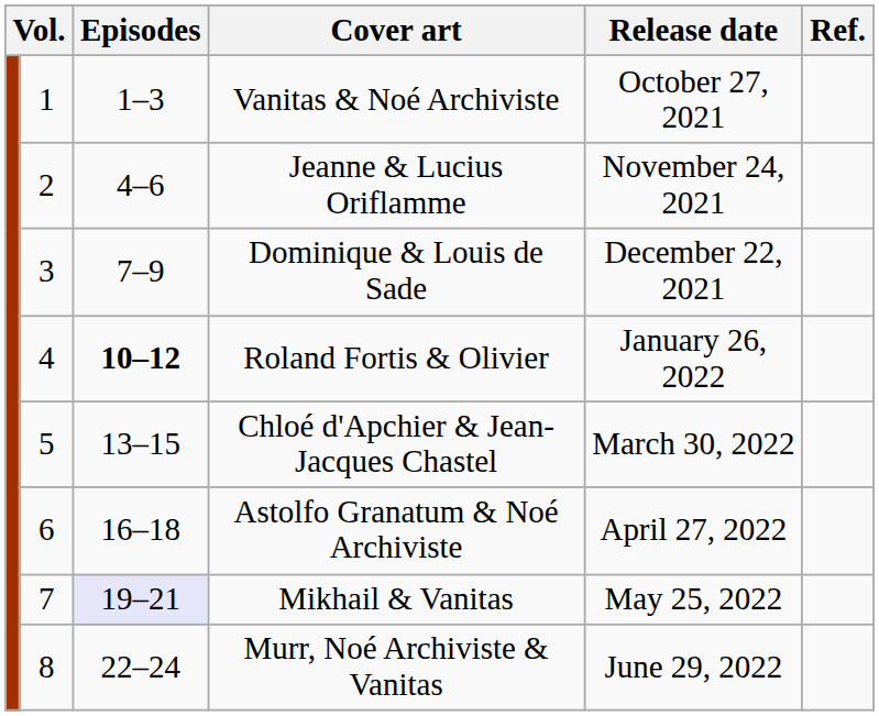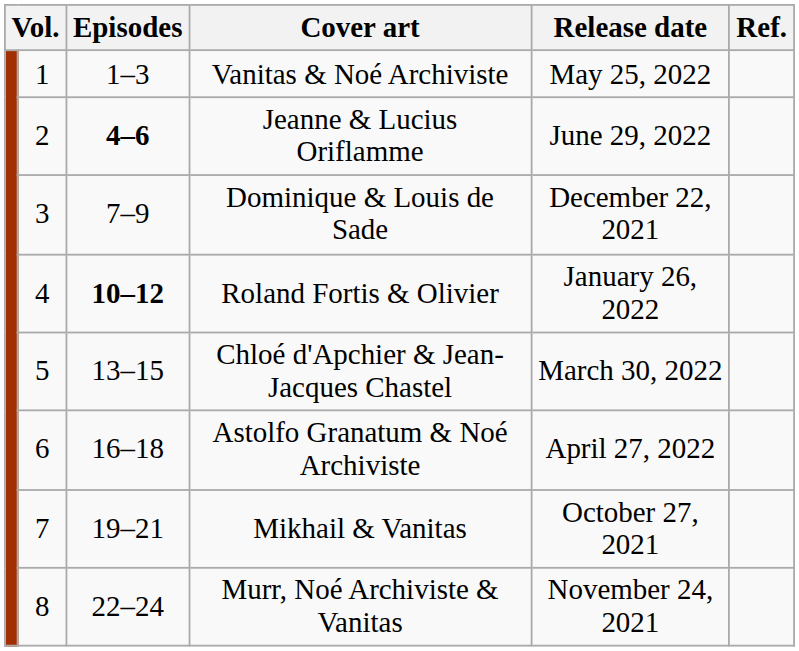Vanitas & Noé Archiviste | Release date: October 27, 2021 -> May 25, 2022
Jeanne & Lucius Oriflamme | Episodes: normal -> bold
Jeanne & Lucius Oriflamme | Release date: November 24, 2021 -> June 29, 2022
Mikhail & Vanitas | Episodes: lavender background -> no background
Mikhail & Vanitas | Release date: May 25, 2022 -> October 27, 2021
Murr, Noé Archiviste & Vanitas | Release date: June 29, 2022 -> November 24, 2021
